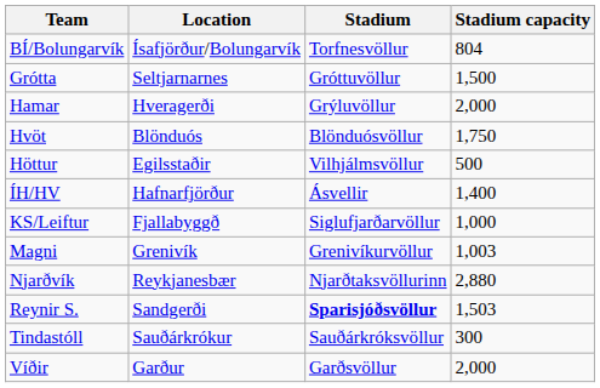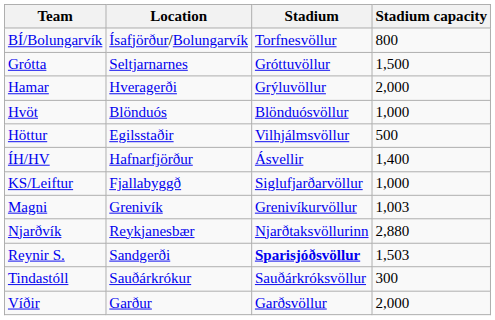BÍ/Bolungarvík | Stadium capacity: 804 -> 800
Hvöt | Stadium capacity: 1,750 -> 1,000
